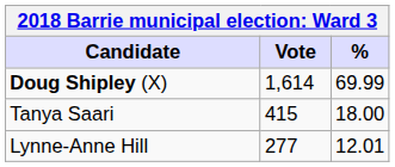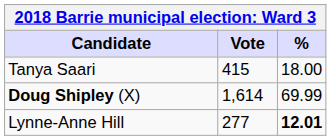rows swapped: Doug Shipley (X) <-> Tanya Saari
Lynne-Anne Hill | %: normal -> bold
